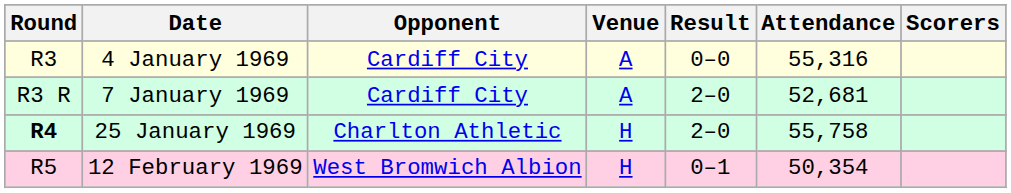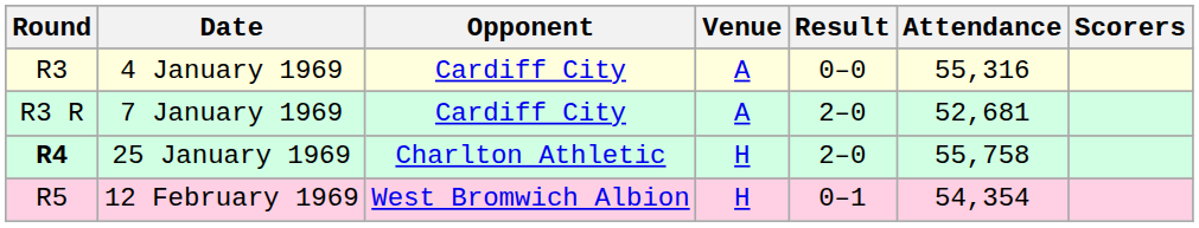12 February 1969 | Attendance: 50,354 -> 54,354
